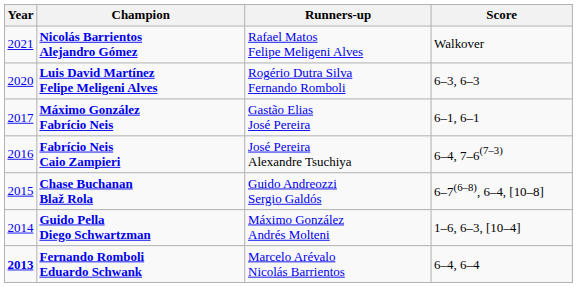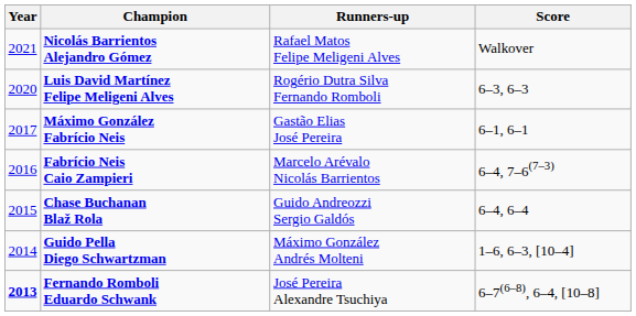Fabrício Neis Caio Zampieri | Runners-up: José Pereira Alexandre Tsuchiya -> Marcelo Arévalo Nicolás Barrientos
Chase Buchanan Blaž Rola | Score: 6–7(6–8), 6–4, [10–8] -> 6–4, 6–4
Fernando Romboli Eduardo Schwank | Runners-up: Marcelo Arévalo Nicolás Barrientos -> José Pereira Alexandre Tsuchiya
Fernando Romboli Eduardo Schwank | Score: 6–4, 6–4 -> 6–7(6–8), 6–4, [10–8]
